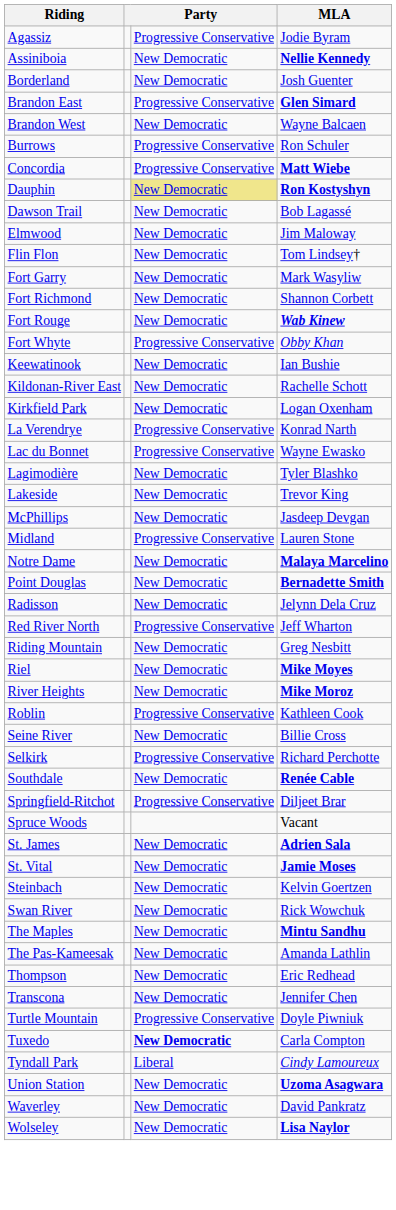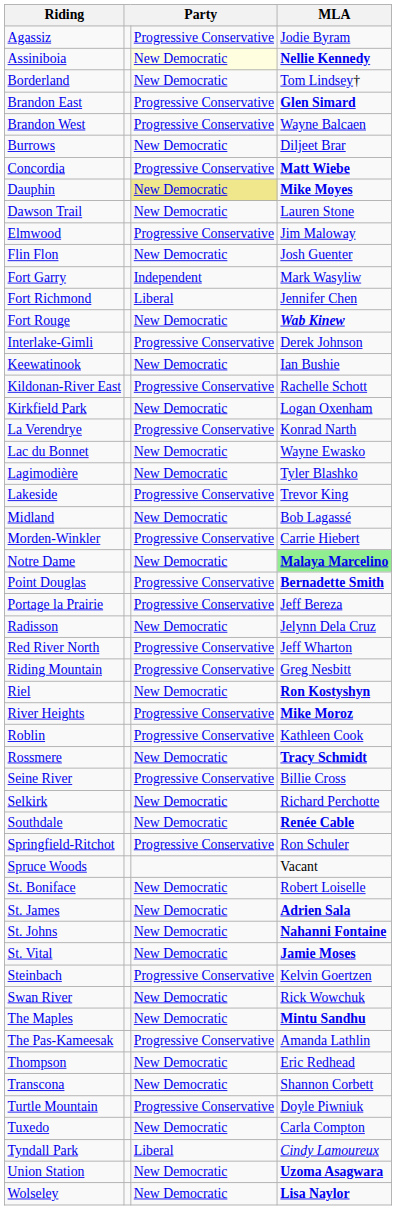Assiniboia | column 3: no background -> lightyellow background
Borderland | MLA: Josh Guenter -> Tom Lindsey†
Brandon West | column 3: New Democratic -> Progressive Conservative
Burrows | column 3: Progressive Conservative -> New Democratic
Burrows | MLA: Ron Schuler -> Diljeet Brar
Dauphin | MLA: Ron Kostyshyn -> Mike Moyes
Dawson Trail | MLA: Bob Lagassé -> Lauren Stone
Elmwood | column 3: New Democratic -> Progressive Conservative
Flin Flon | MLA: Tom Lindsey† -> Josh Guenter
Fort Garry | column 3: New Democratic -> Independent
Fort Richmond | column 3: New Democratic -> Liberal
Fort Richmond | MLA: Shannon Corbett -> Jennifer Chen
- row: Fort Whyte | Progressive Conservative | Obby Khan
+ row: Interlake-Gimli | Progressive Conservative | Derek Johnson
Kildonan-River East | column 3: New Democratic -> Progressive Conservative
Lac du Bonnet | column 3: Progressive Conservative -> New Democratic
Lakeside | column 3: New Democratic -> Progressive Conservative
- row: McPhillips | New Democratic | Jasdeep Devgan
Midland | column 3: Progressive Conservative -> New Democratic
Midland | MLA: Lauren Stone -> Bob Lagassé
+ row: Morden-Winkler | Progressive Conservative | Carrie Hiebert
Notre Dame | MLA: no background -> lightgreen background
Point Douglas | column 3: New Democratic -> Progressive Conservative
+ row: Portage la Prairie | Progressive Conservative | Jeff Bereza
Riding Mountain | column 3: New Democratic -> Progressive Conservative
Riel | MLA: Mike Moyes -> Ron Kostyshyn
River Heights | column 3: New Democratic -> Progressive Conservative
+ row: Rossmere | New Democratic | Tracy Schmidt
Seine River | column 3: New Democratic -> Progressive Conservative
Selkirk | column 3: Progressive Conservative -> New Democratic
Springfield-Ritchot | MLA: Diljeet Brar -> Ron Schuler
+ row: St. Boniface | New Democratic | Robert Loiselle
+ row: St. Johns | New Democratic | Nahanni Fontaine
Steinbach | column 3: New Democratic -> Progressive Conservative
The Pas-Kameesak | column 3: New Democratic -> Progressive Conservative
Transcona | MLA: Jennifer Chen -> Shannon Corbett
Tuxedo | column 3: bold -> normal
- row: Waverley | New Democratic | David Pankratz
